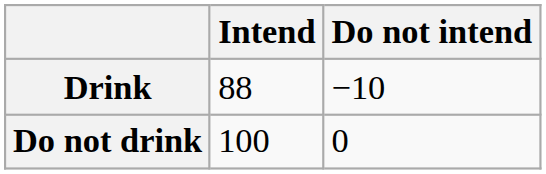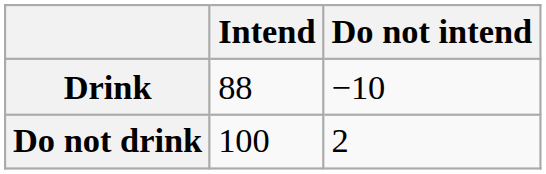Do not drink | Do not intend: 0 -> 2
